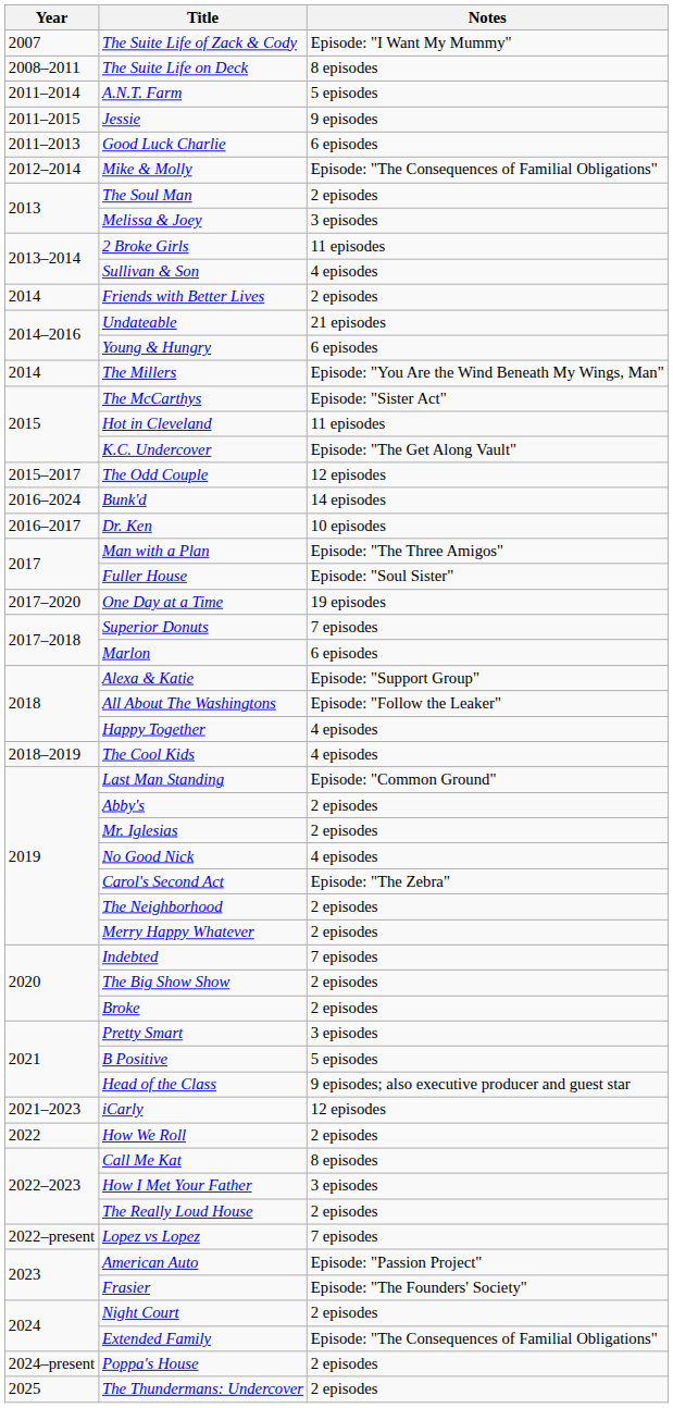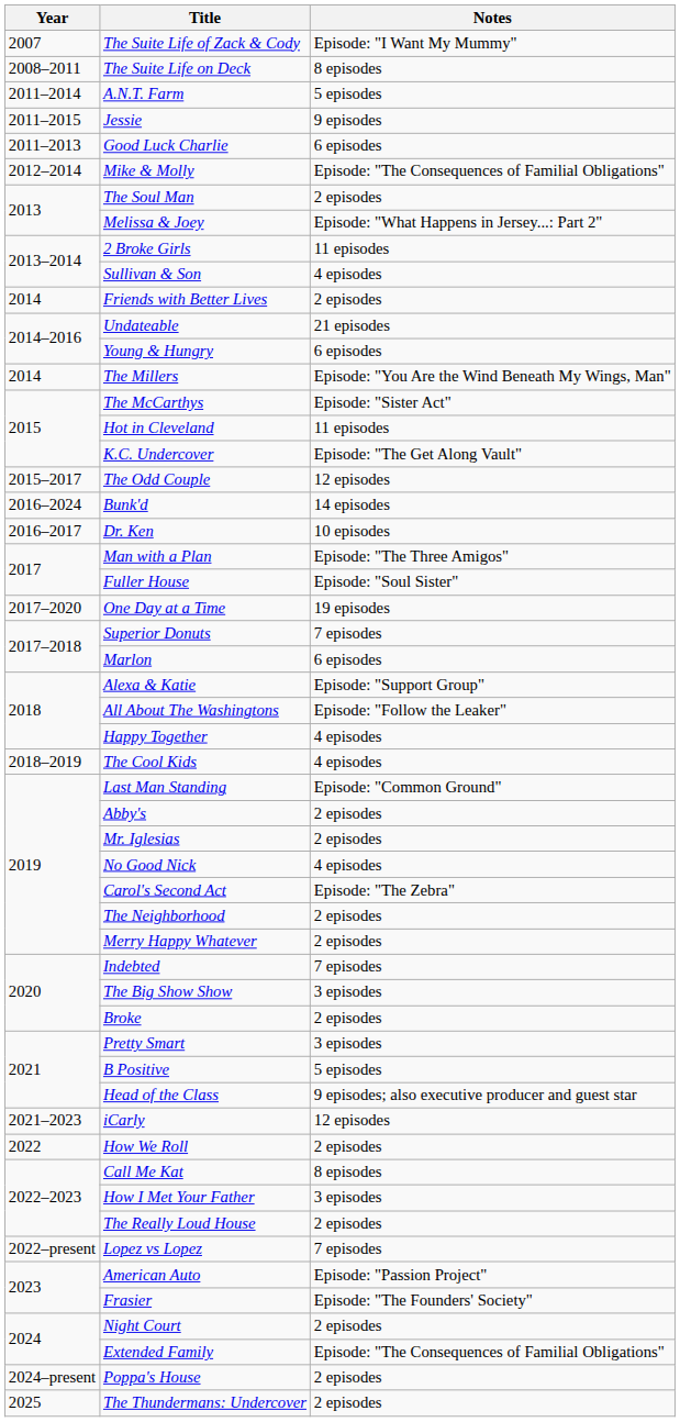Melissa & Joey | Notes: 3 episodes -> Episode: "What Happens in Jersey...: Part 2"
The Big Show Show | Notes: 2 episodes -> 3 episodes
